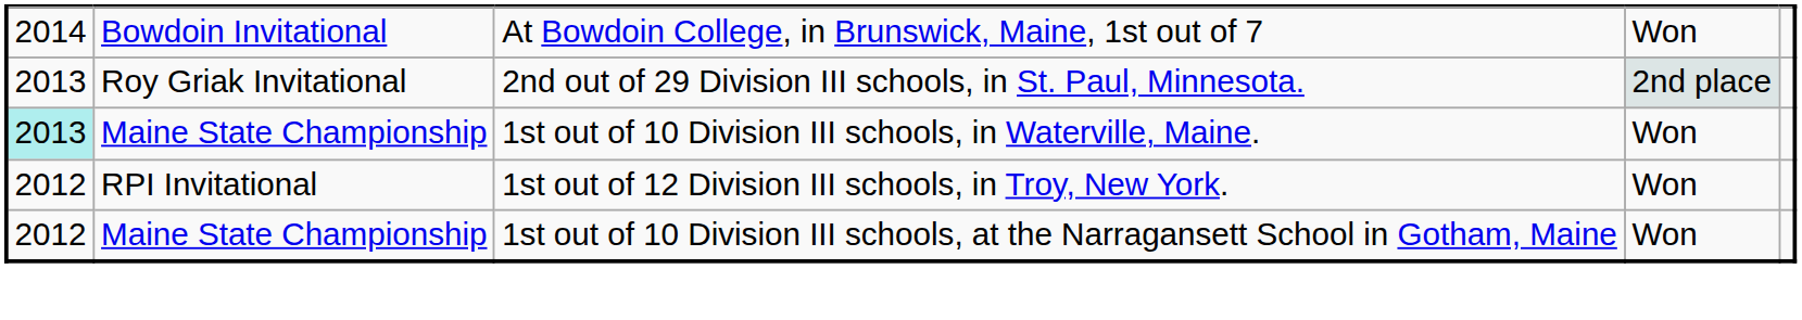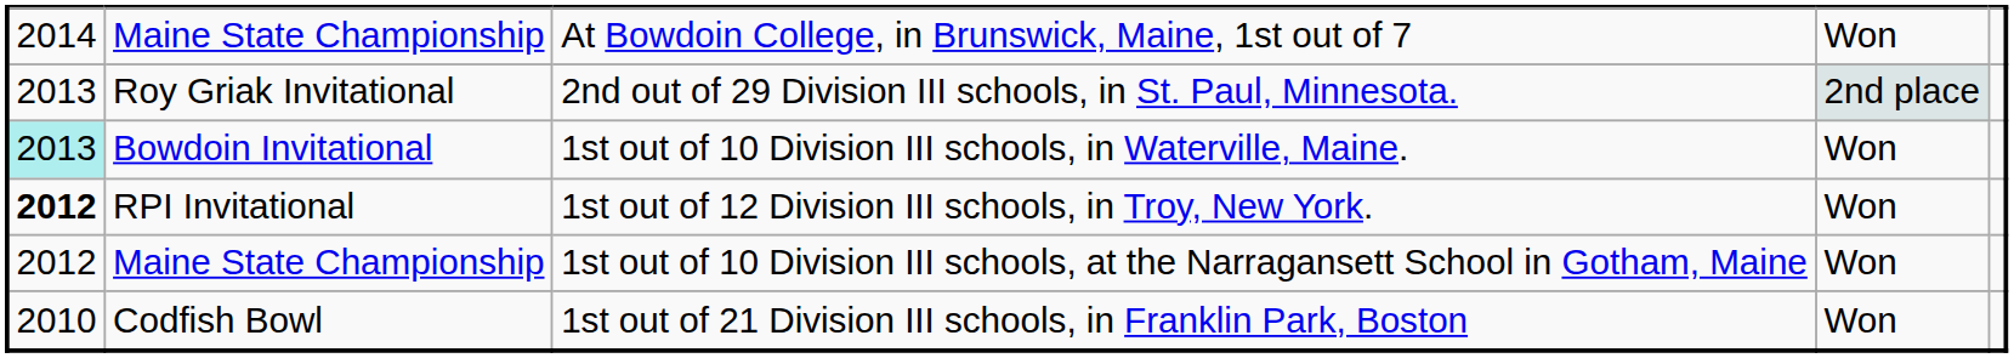At Bowdoin College, in Brunswick, Maine, 1st out of 7 | column 2: Bowdoin Invitational -> Maine State Championship
1st out of 10 Division III schools, in Waterville, Maine. | column 2: Maine State Championship -> Bowdoin Invitational
1st out of 12 Division III schools, in Troy, New York. | column 1: normal -> bold
+ row: 2010 | Codfish Bowl | 1st out of 21 Division III schools, in Franklin Park, Boston | Won
